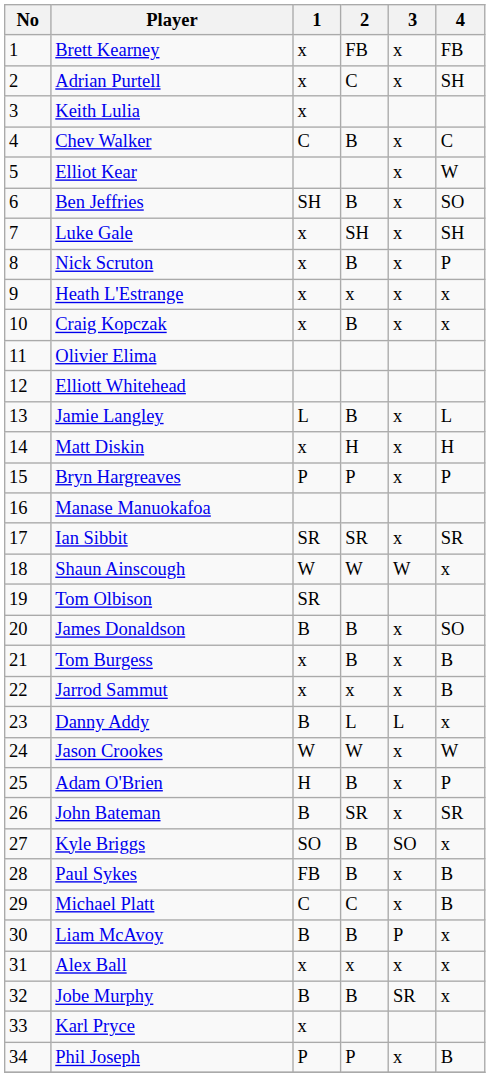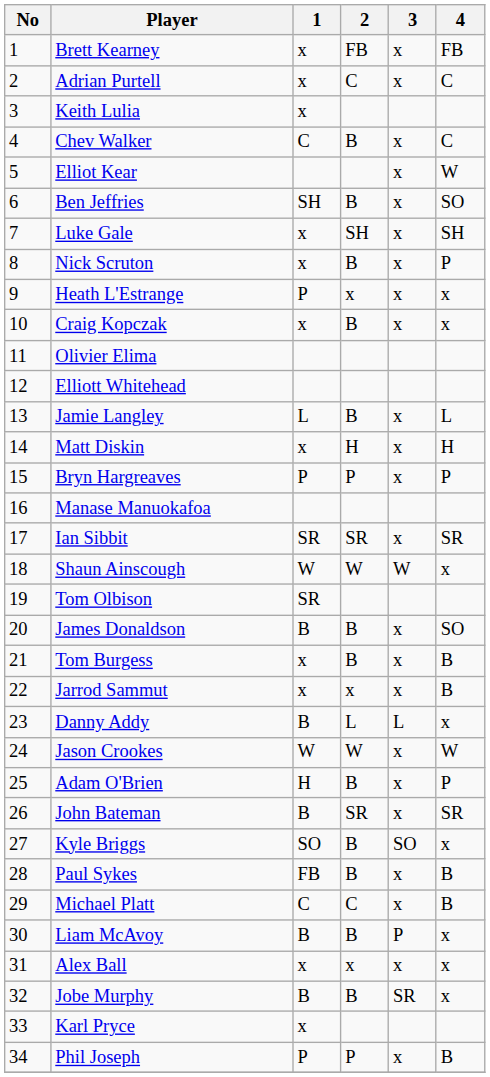Adrian Purtell | 4: SH -> C
Heath L'Estrange | 1: x -> P
